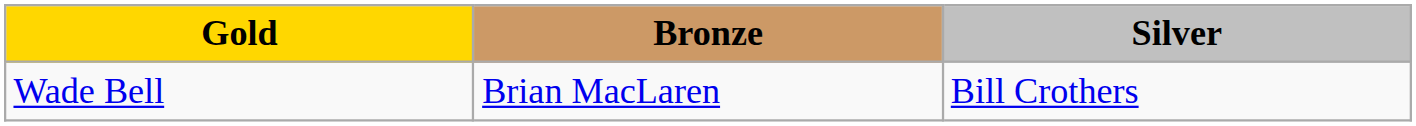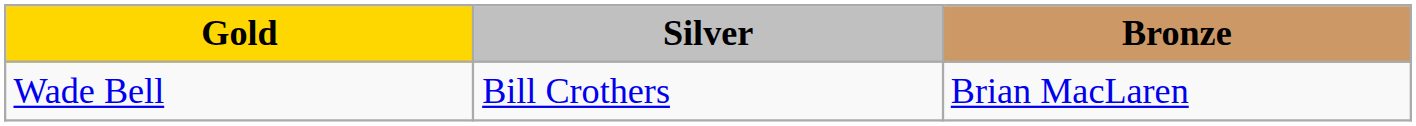columns swapped: Silver <-> Bronze
